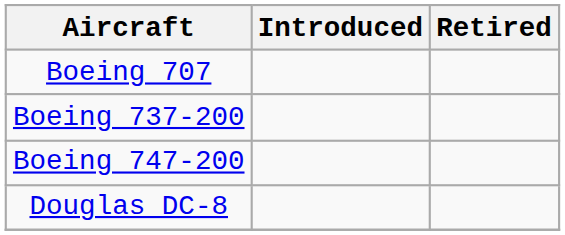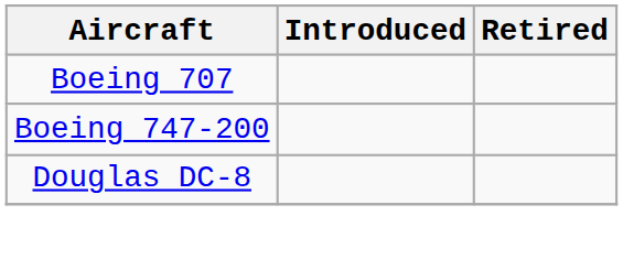- row: Boeing 737-200
